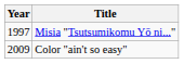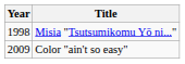Misia "Tsutsumikomu Yō ni..." | Year: 1997 -> 1998
